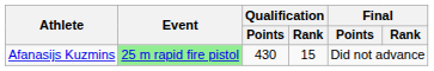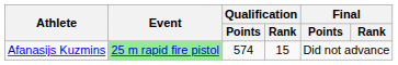Afanasijs Kuzmins | Qualification / Points: 430 -> 574
